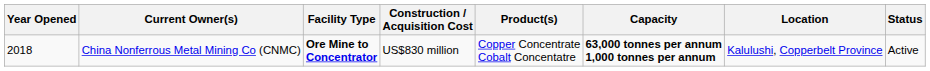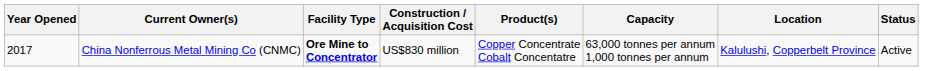China Nonferrous Metal Mining Co (CNMC) | Year Opened: 2018 -> 2017
China Nonferrous Metal Mining Co (CNMC) | Capacity: bold -> normal
